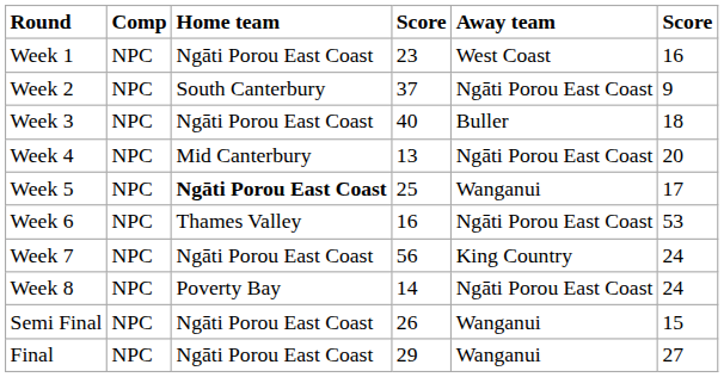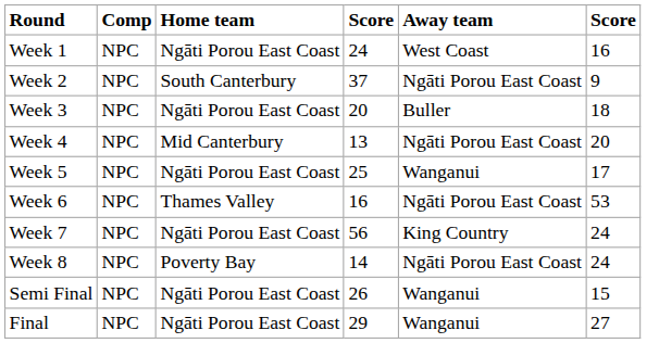Week 1 | column 4: 23 -> 24
Week 3 | column 4: 40 -> 20
Week 5 | Home team: bold -> normal
